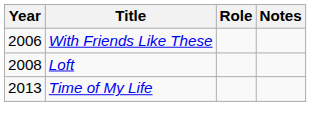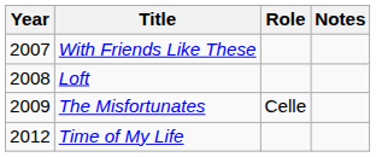With Friends Like These | Year: 2006 -> 2007
+ row: 2009 | The Misfortunates | Celle
Time of My Life | Year: 2013 -> 2012
